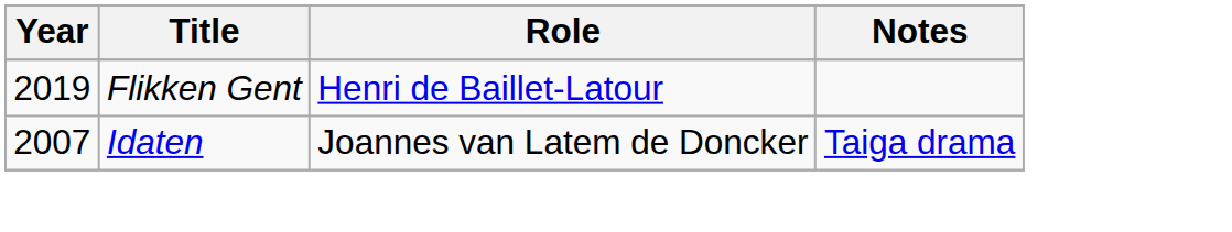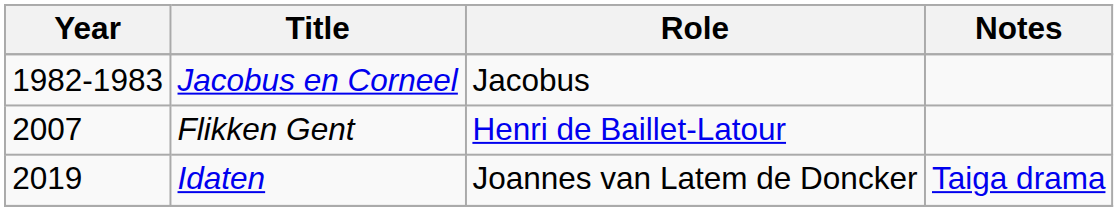+ row: 1982-1983 | Jacobus en Corneel | Jacobus
Flikken Gent | Year: 2019 -> 2007
Idaten | Year: 2007 -> 2019
